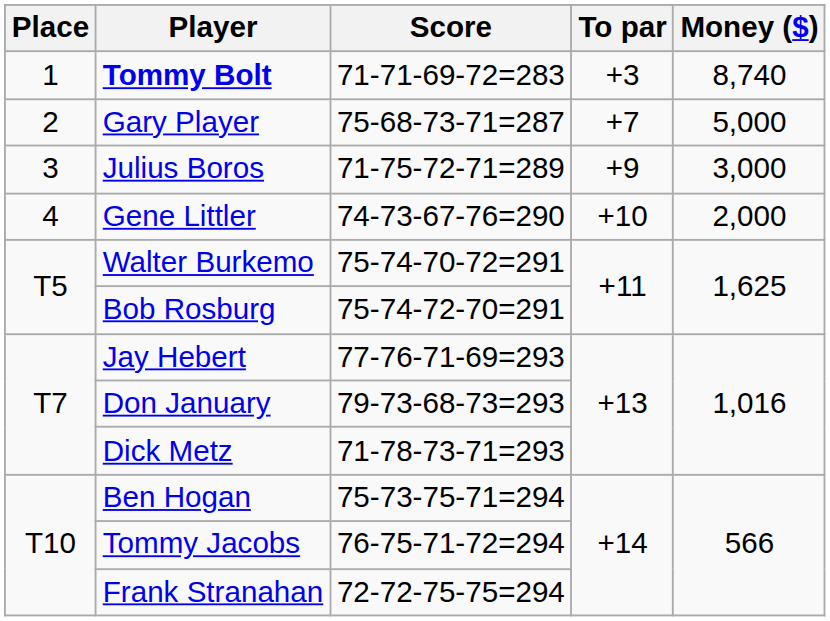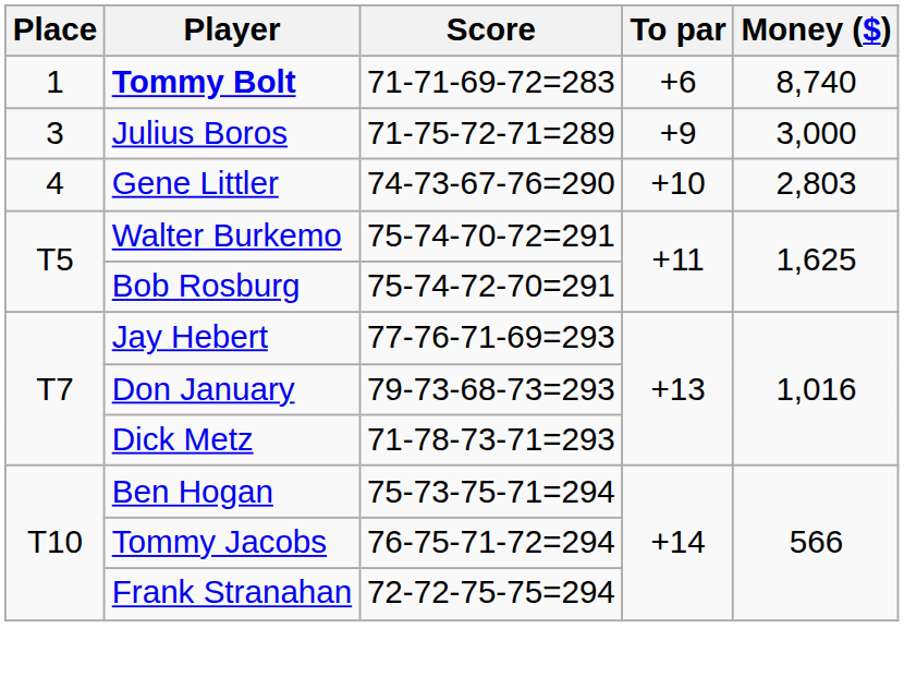Tommy Bolt | To par: +3 -> +6
- row: 2 | Gary Player | 75-68-73-71=287 | +7 | 5,000
Gene Littler | Money ($): 2,000 -> 2,803
